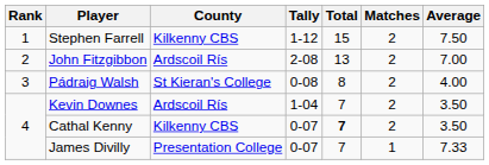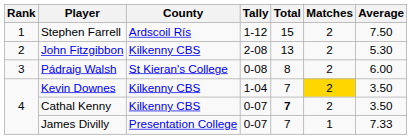Stephen Farrell | County: Kilkenny CBS -> Ardscoil Rís
John Fitzgibbon | County: Ardscoil Rís -> Kilkenny CBS
John Fitzgibbon | Average: 7.00 -> 5.30
Pádraig Walsh | Average: 4.00 -> 6.00
Kevin Downes | County: Ardscoil Rís -> Kilkenny CBS
Kevin Downes | Matches: no background -> gold background
